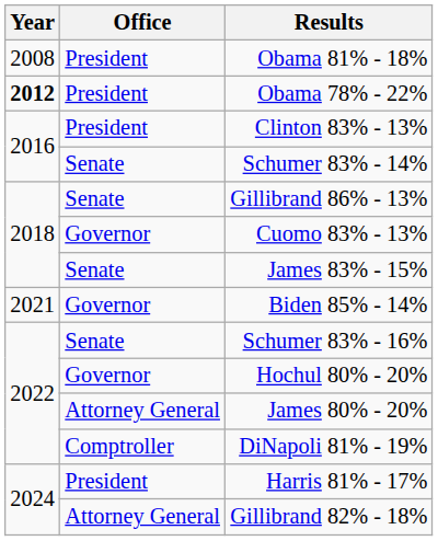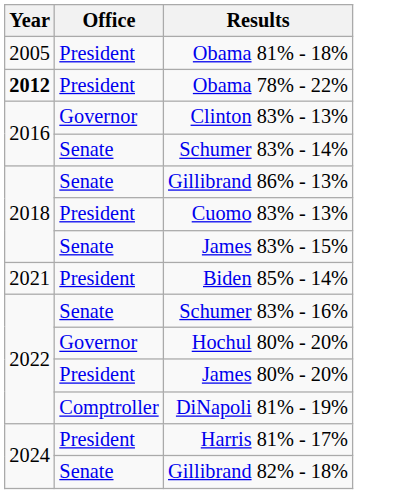Obama 81% - 18% | Year: 2008 -> 2005
Clinton 83% - 13% | Office: President -> Governor
Cuomo 83% - 13% | Office: Governor -> President
Biden 85% - 14% | Office: Governor -> President
James 80% - 20% | Office: Attorney General -> President
Gillibrand 82% - 18% | Office: Attorney General -> Senate
